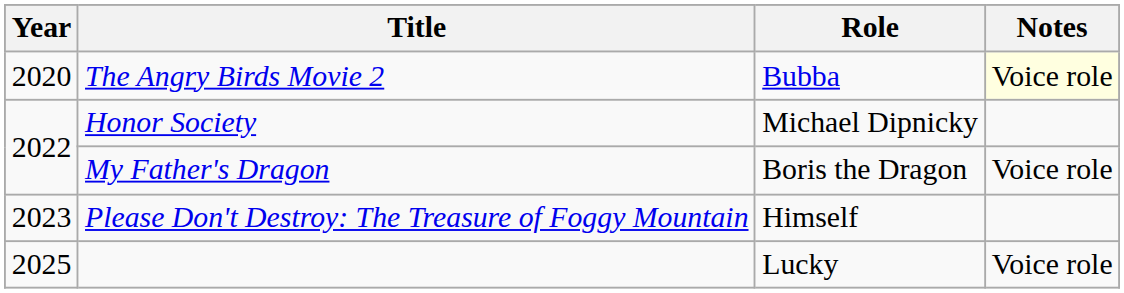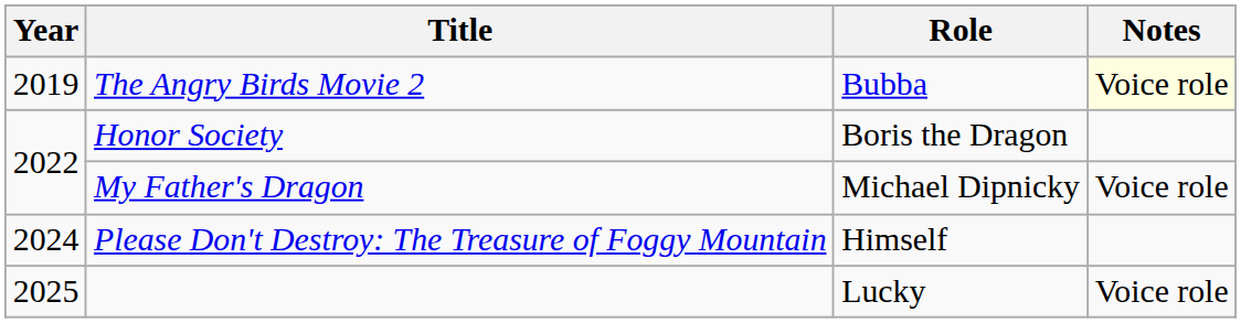The Angry Birds Movie 2 | Year: 2020 -> 2019
Honor Society | Role: Michael Dipnicky -> Boris the Dragon
My Father's Dragon | Role: Boris the Dragon -> Michael Dipnicky
Please Don't Destroy: The Treasure of Foggy Mountain | Year: 2023 -> 2024
